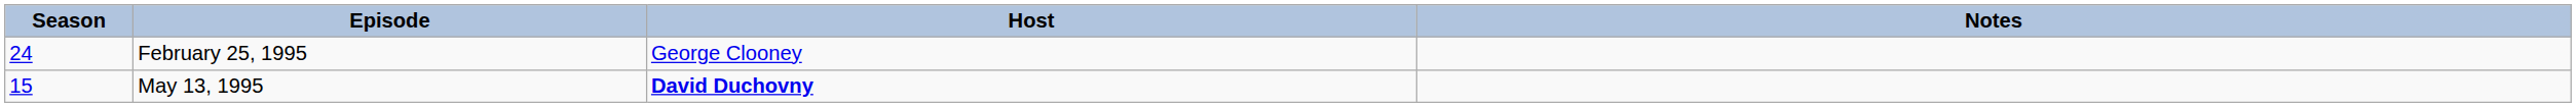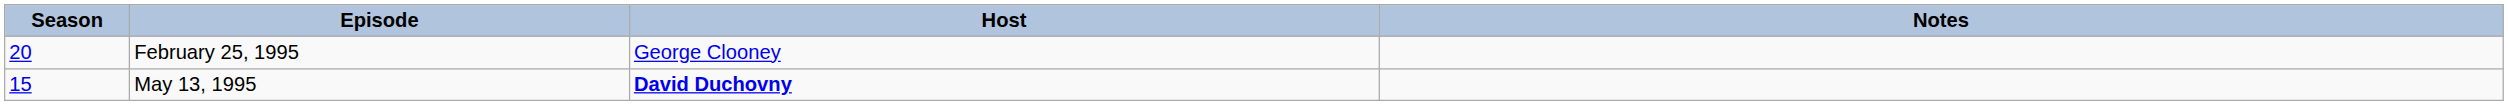February 25, 1995 | Season: 24 -> 20
